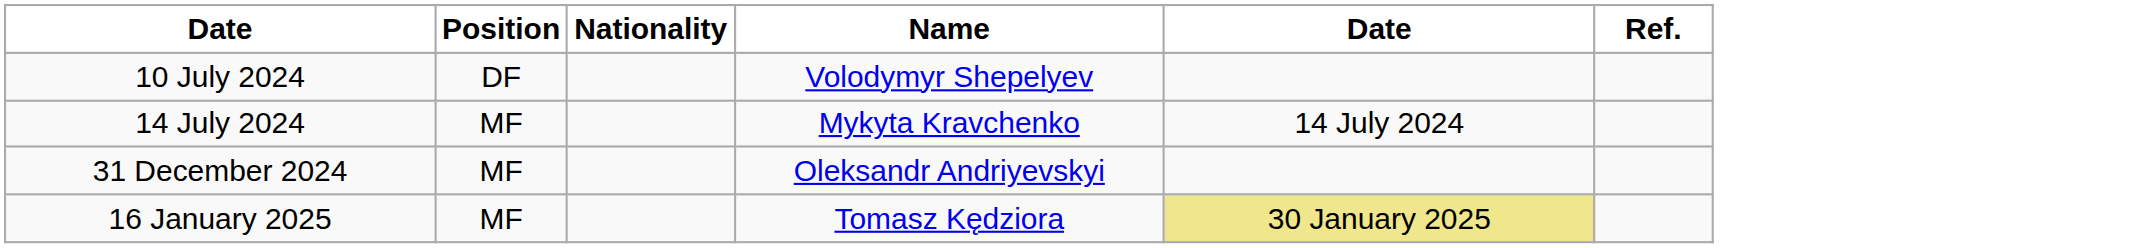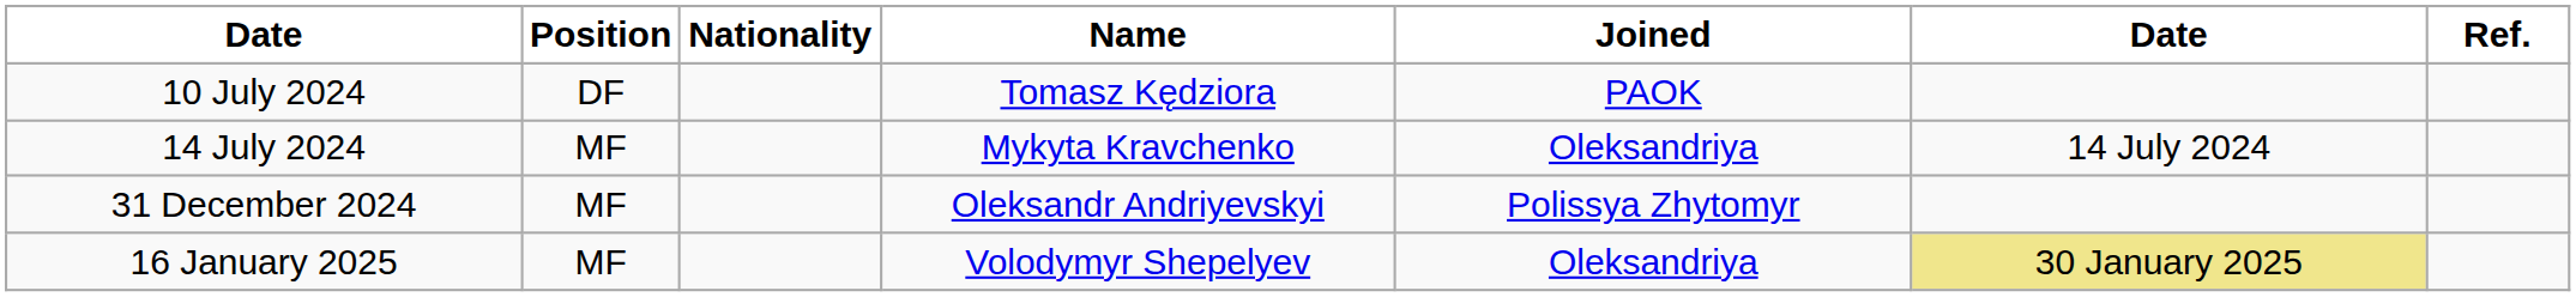+ column: Joined | PAOK | Oleksandriya | Polissya Zhytomyr | Oleksandriya
10 July 2024 | Name: Volodymyr Shepelyev -> Tomasz Kędziora
16 January 2025 | Name: Tomasz Kędziora -> Volodymyr Shepelyev
